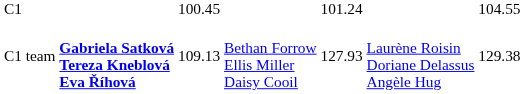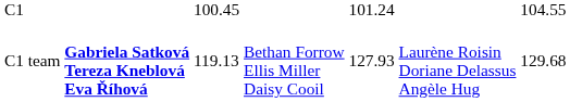C1 team | column 3: 109.13 -> 119.13
C1 team | column 7: 129.38 -> 129.68
